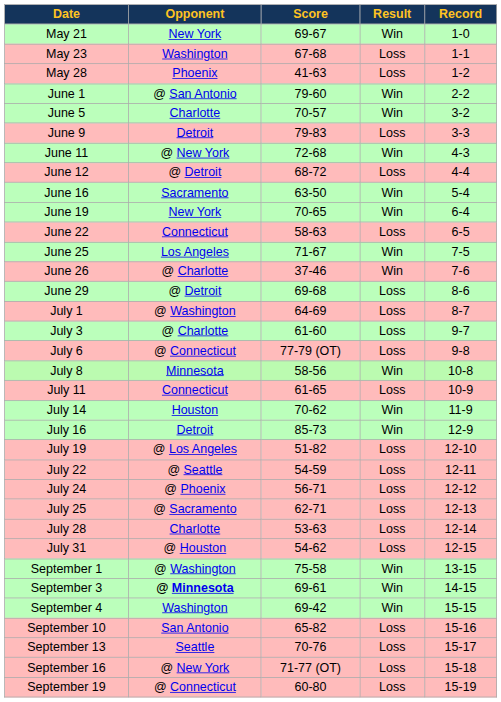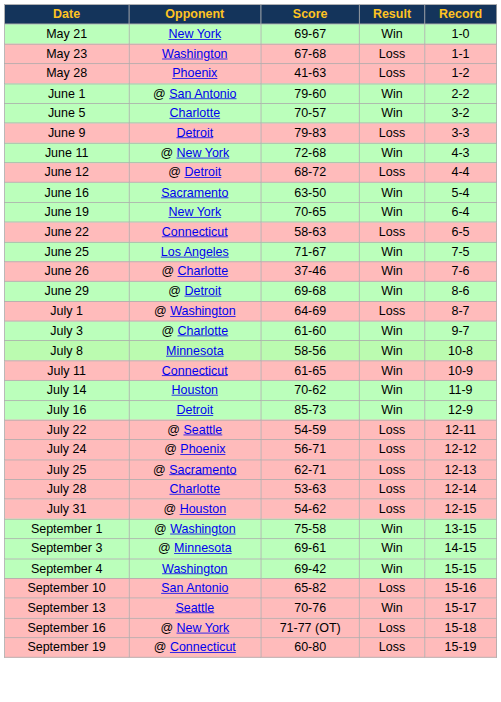June 29 | Result: Loss -> Win
July 3 | Result: Loss -> Win
- row: July 6 | @ Connecticut | 77-79 (OT) | Loss | 9-8
July 11 | Result: Loss -> Win
- row: July 19 | @ Los Angeles | 51-82 | Loss | 12-10
September 3 | Opponent: bold -> normal
September 13 | Result: Loss -> Win
